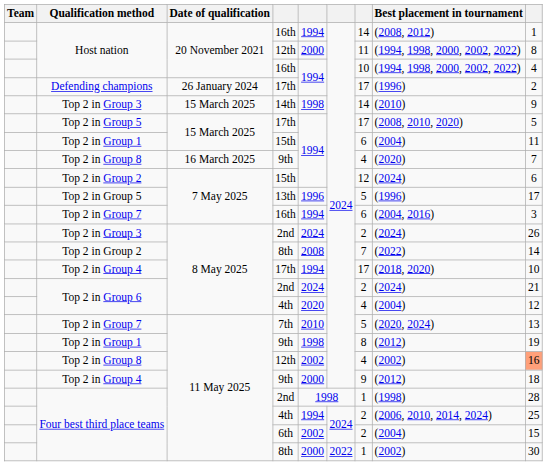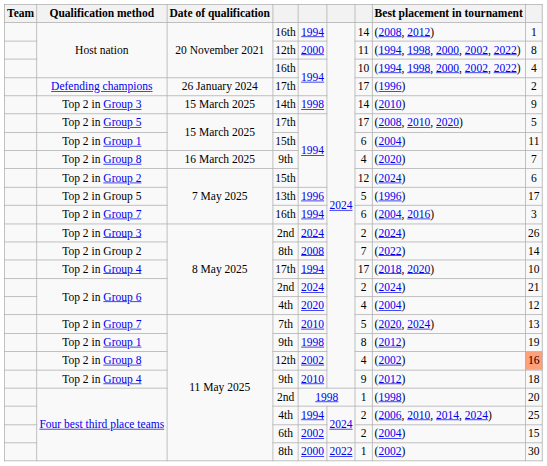Top 2 in Group 4 / 9th | column 5: 2000 -> 2010
Four best third place teams / 2nd | column 9: 28 -> 20
